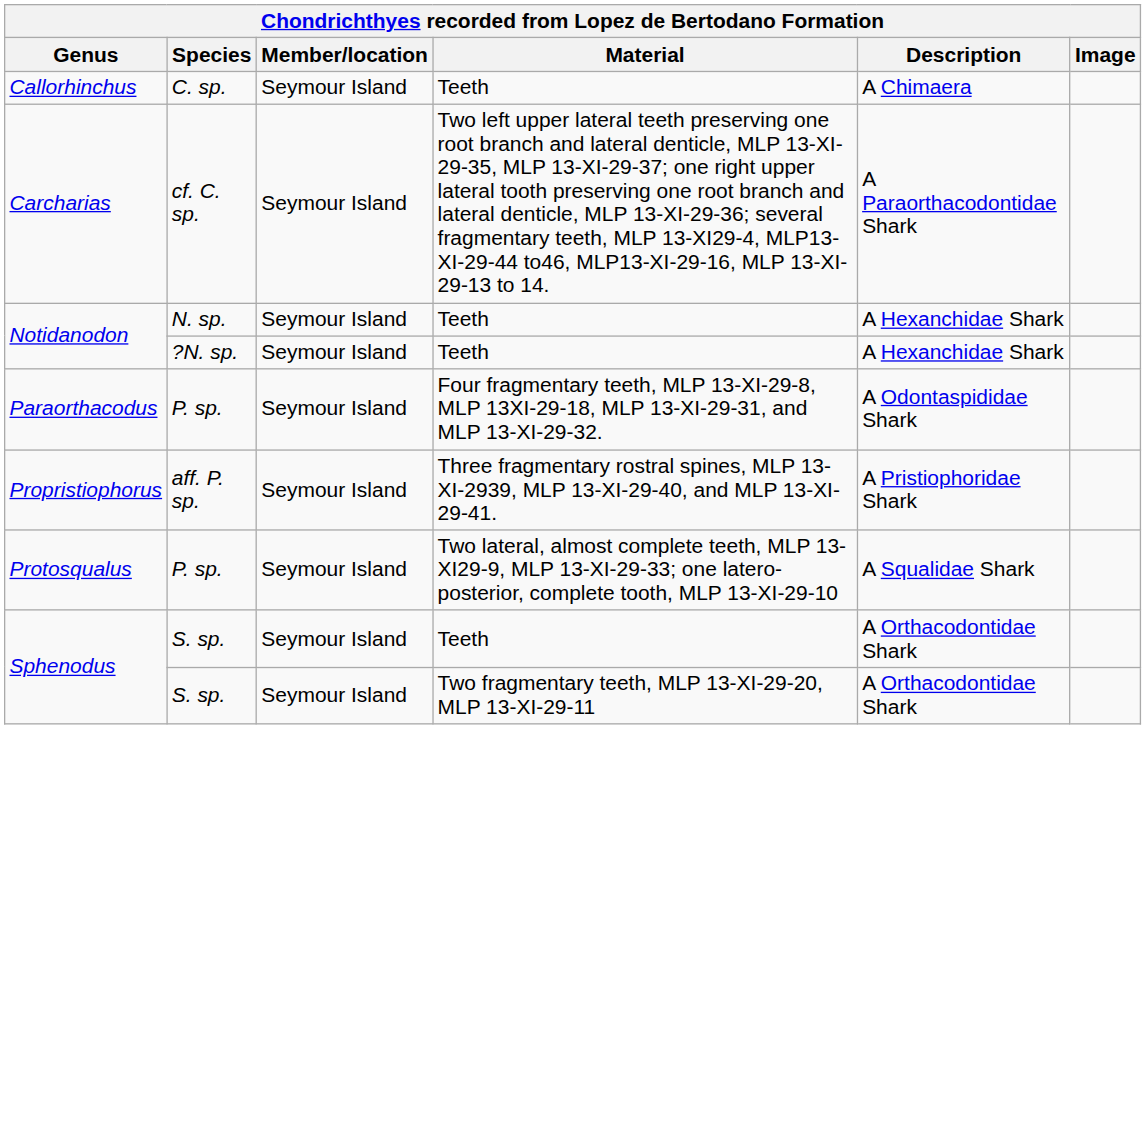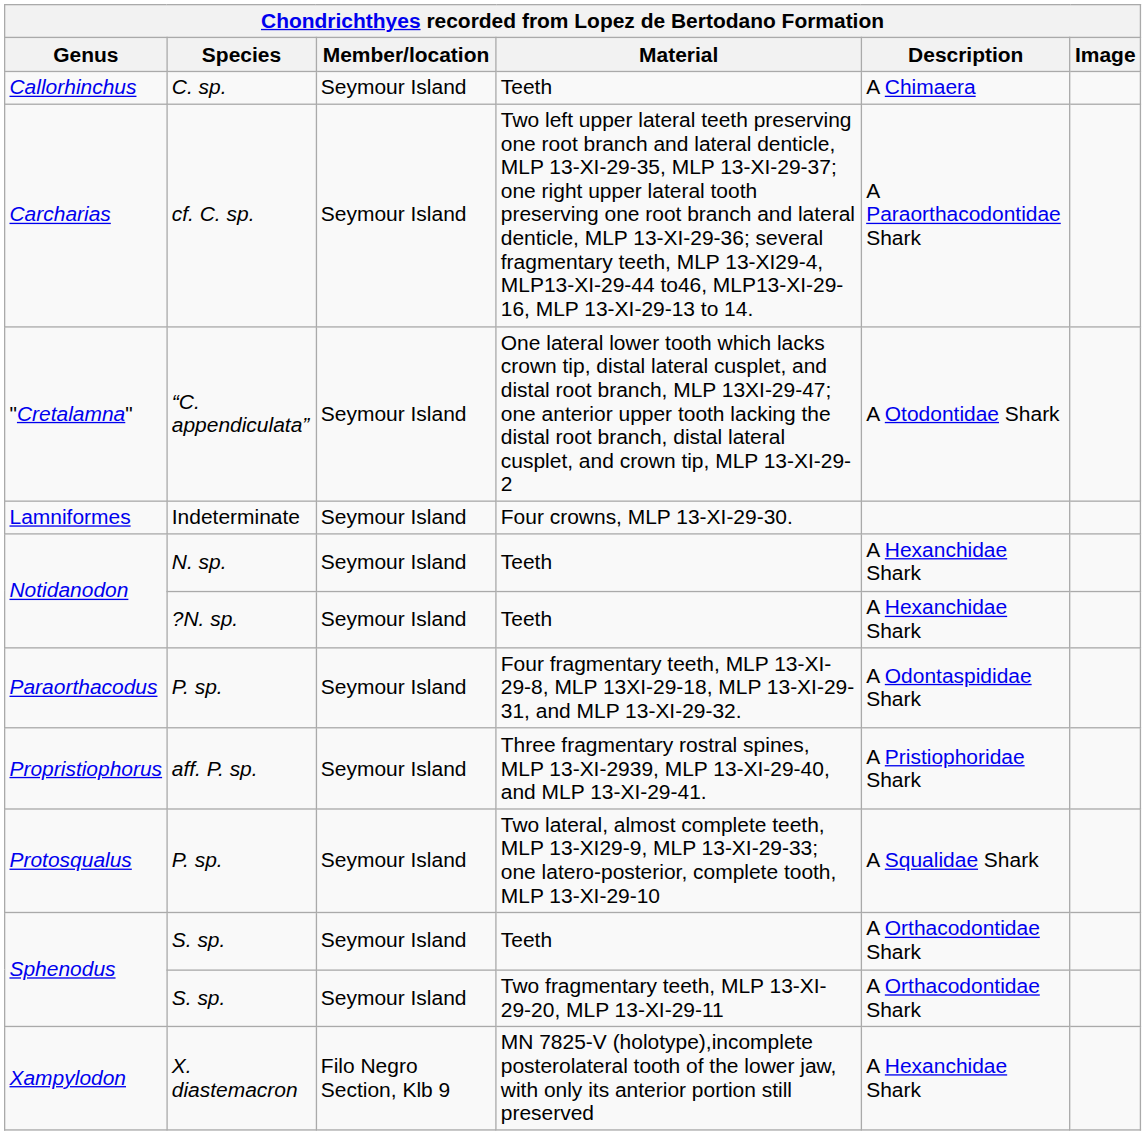+ row: "Cretalamna" | “C. appendiculata” | Seymour Island | One lateral lower tooth which lacks crown tip, distal lateral cusplet, and distal root branch, MLP 13XI-29-47; one anterior upper tooth lacking the distal root branch, distal lateral cusplet, and crown tip, MLP 13-XI-29-2 | A Otodontidae Shark
+ row: Lamniformes | Indeterminate | Seymour Island | Four crowns, MLP 13-XI-29-30.
+ row: Xampylodon | X. diastemacron | Filo Negro Section, Klb 9 | MN 7825-V (holotype),incomplete posterolateral tooth of the lower jaw, with only its anterior portion still preserved | A Hexanchidae Shark
